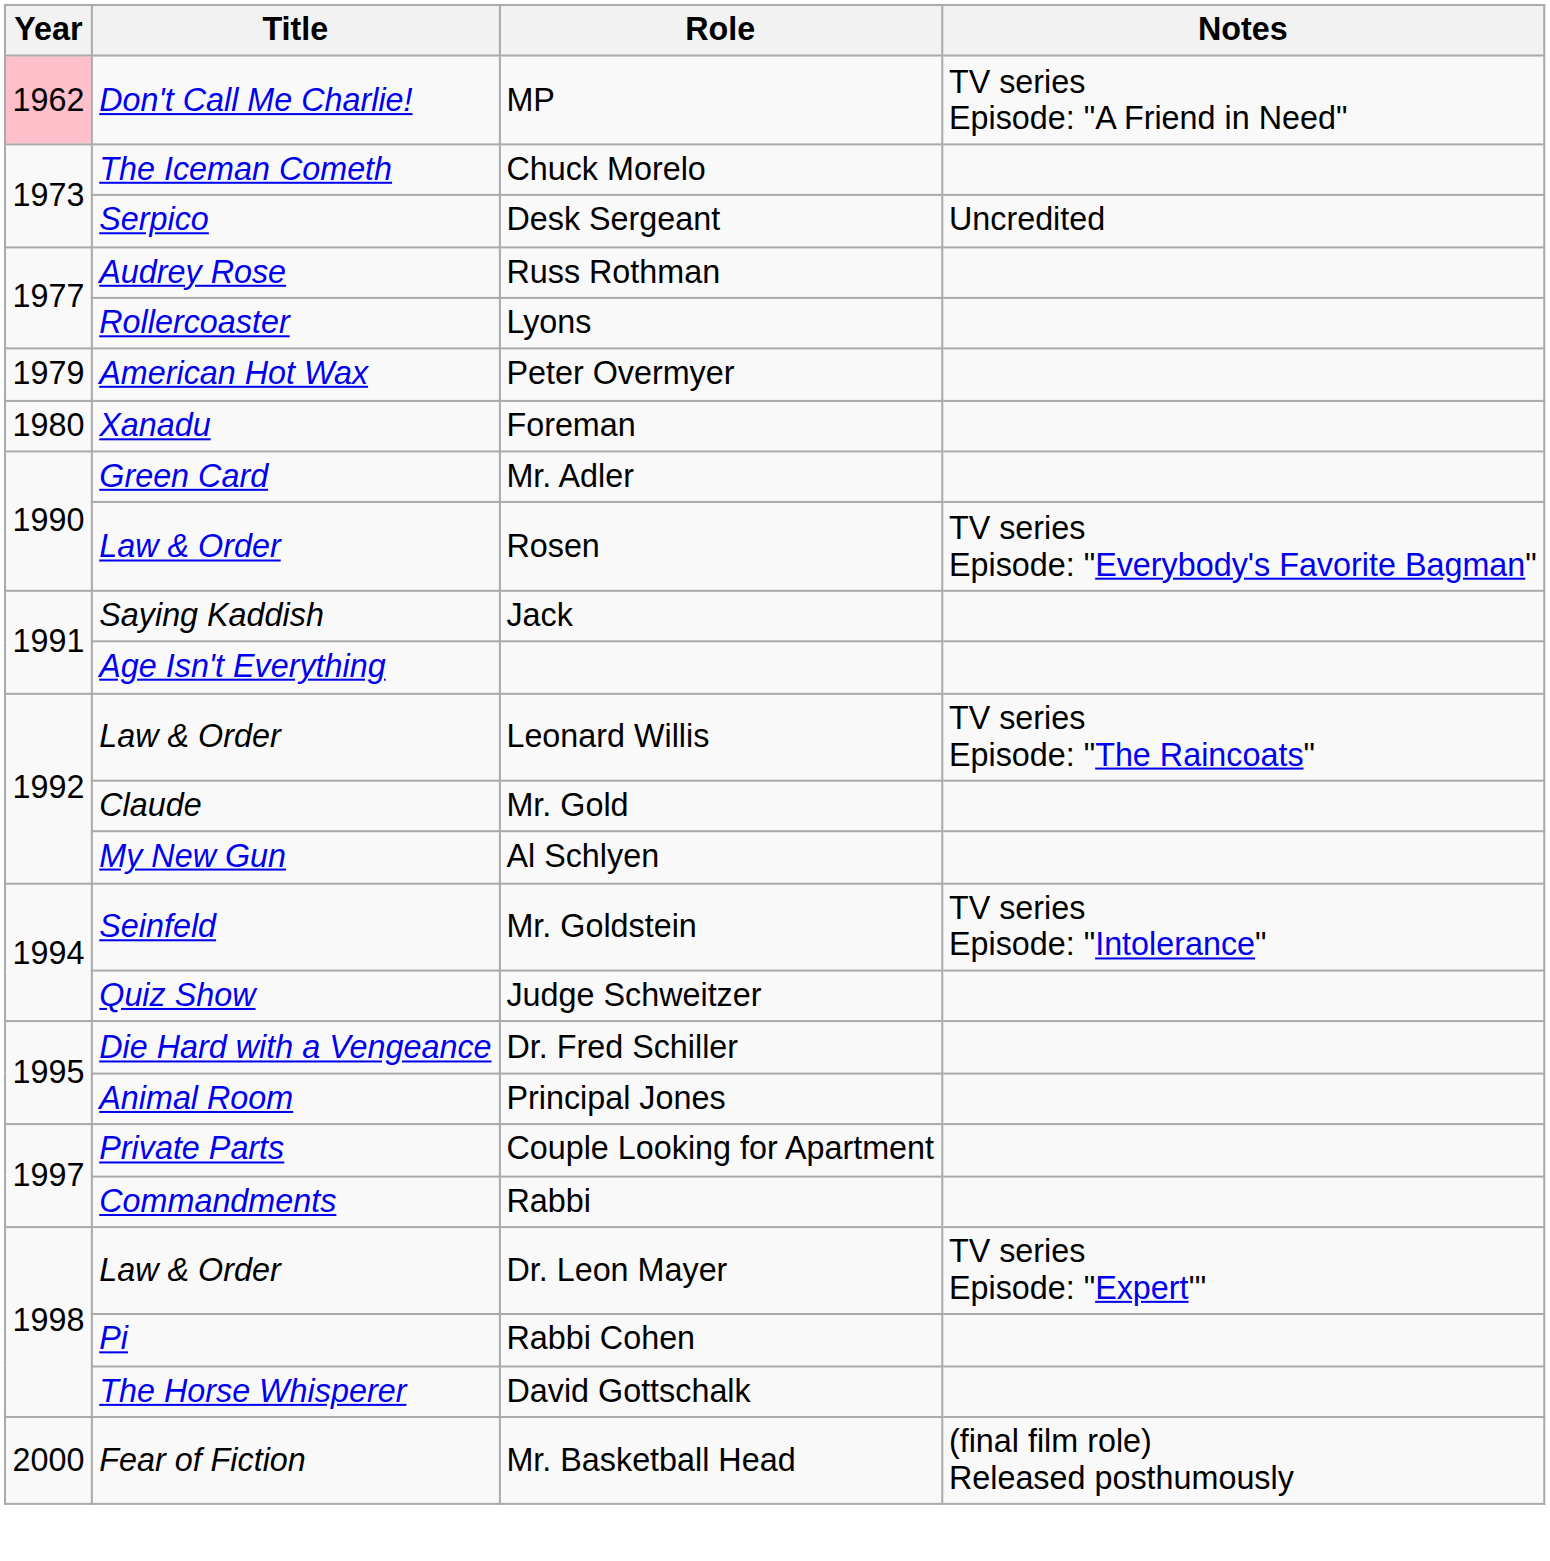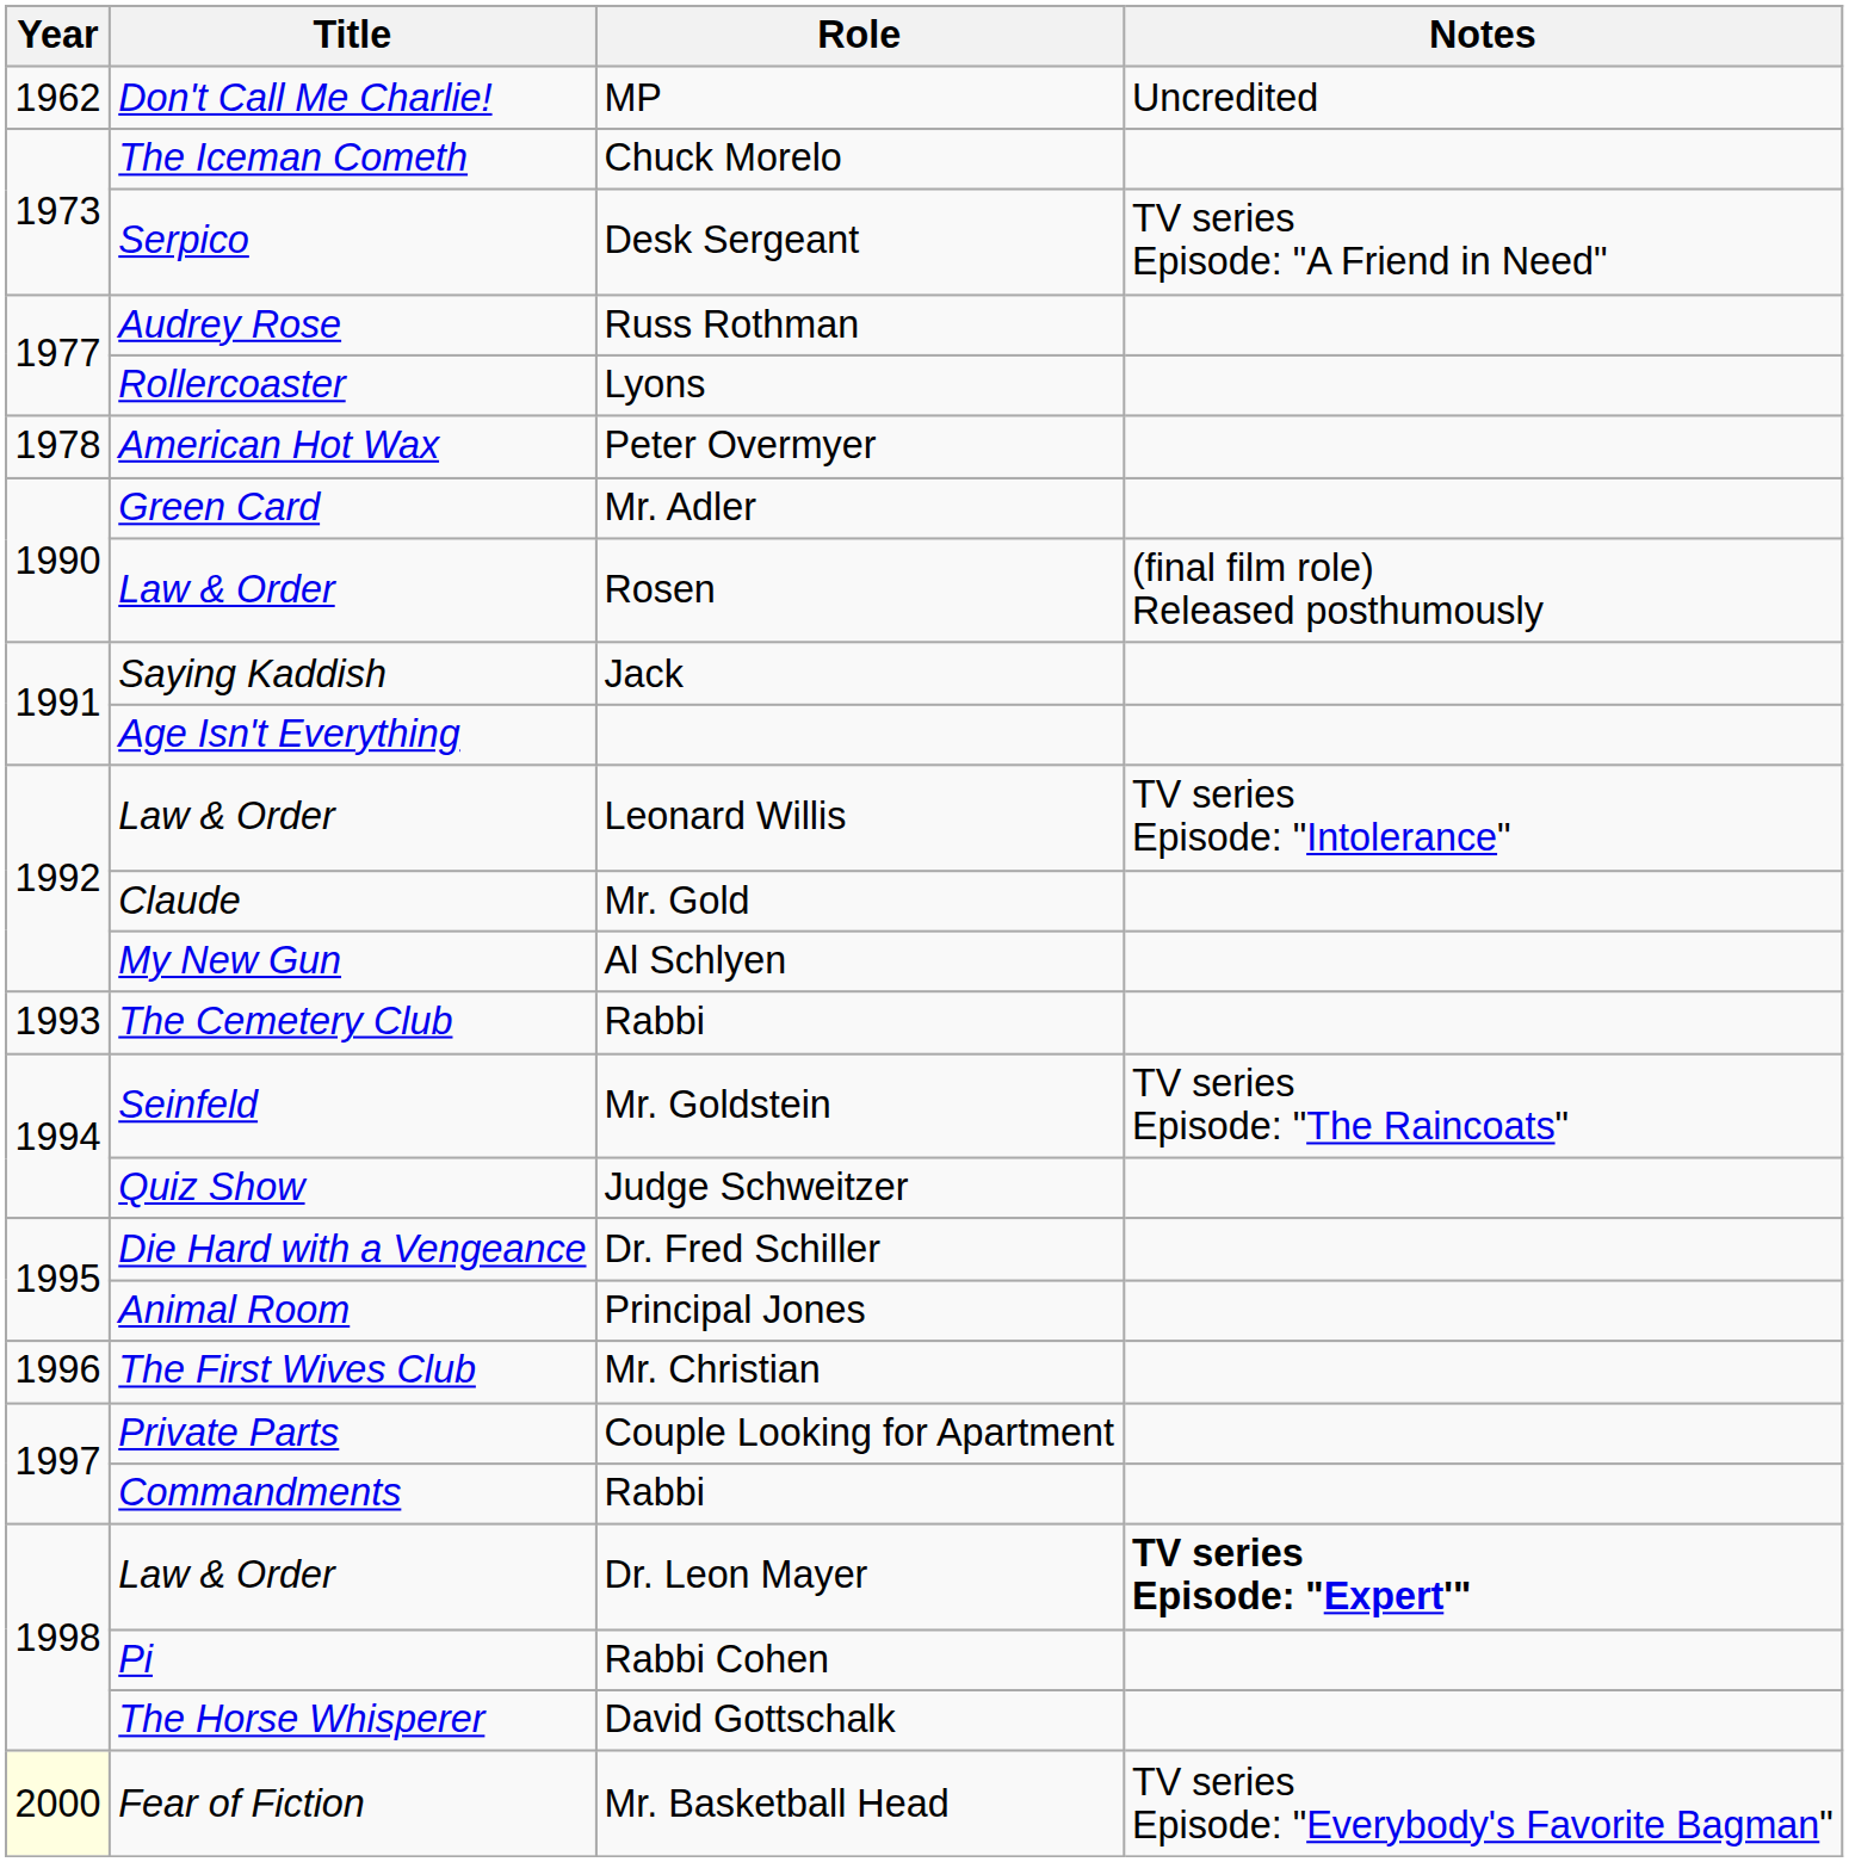MP | Year: pink background -> no background
MP | Notes: TV series Episode: "A Friend in Need" -> Uncredited
Desk Sergeant | Notes: Uncredited -> TV series Episode: "A Friend in Need"
Peter Overmyer | Year: 1979 -> 1978
- row: 1980 | Xanadu | Foreman
Rosen | Notes: TV series Episode: "Everybody's Favorite Bagman" -> (final film role) Released posthumously
Leonard Willis | Notes: TV series Episode: "The Raincoats" -> TV series Episode: "Intolerance"
+ row: 1993 | The Cemetery Club | Rabbi
Mr. Goldstein | Notes: TV series Episode: "Intolerance" -> TV series Episode: "The Raincoats"
+ row: 1996 | The First Wives Club | Mr. Christian
Dr. Leon Mayer | Notes: normal -> bold
Mr. Basketball Head | Year: no background -> lightyellow background
Mr. Basketball Head | Notes: (final film role) Released posthumously -> TV series Episode: "Everybody's Favorite Bagman"
